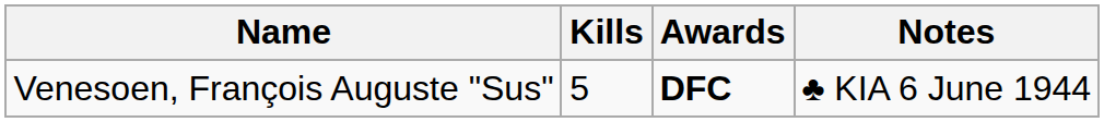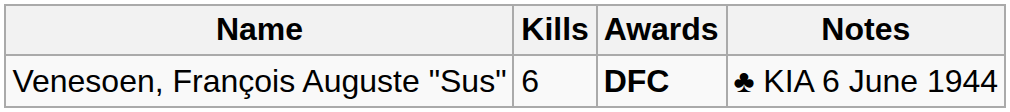Venesoen, François Auguste "Sus" | Kills: 5 -> 6
